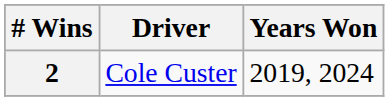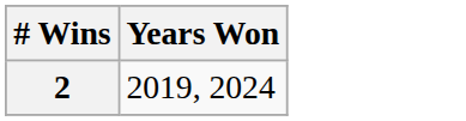- column: Driver | Cole Custer
